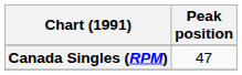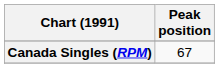Canada Singles (RPM) | Peak position: 47 -> 67
